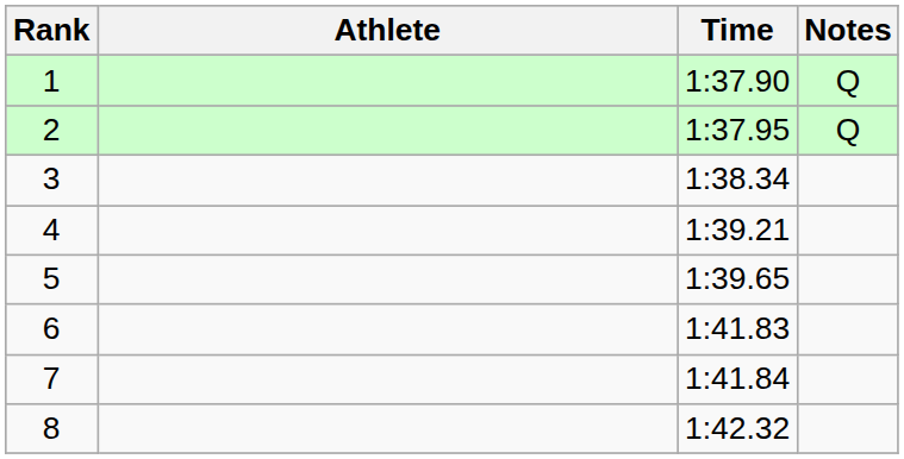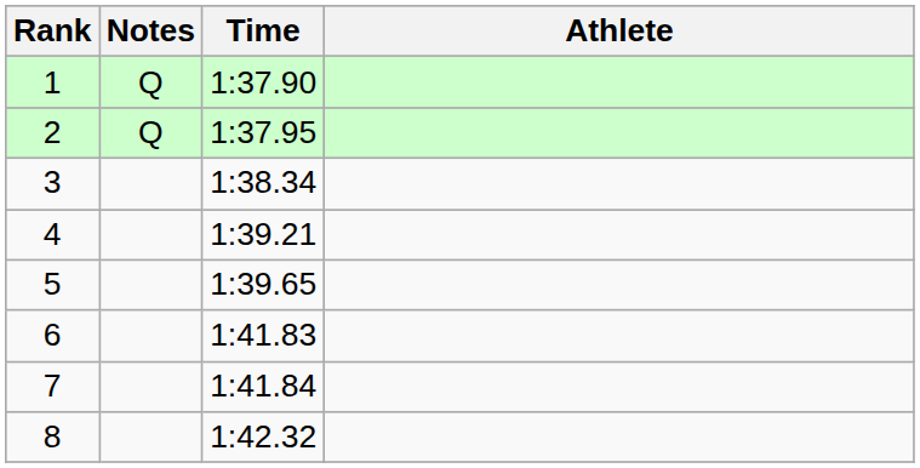columns swapped: Athlete <-> Notes
